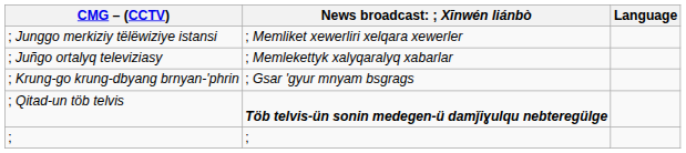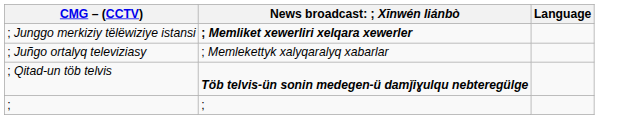; Junggo merkiziy tëlëwiziye istansi | column 2: normal -> bold
- row: ; Krung-go krung-dbyang brnyan-'phrin | ; Gsar 'gyur mnyam bsgrags
